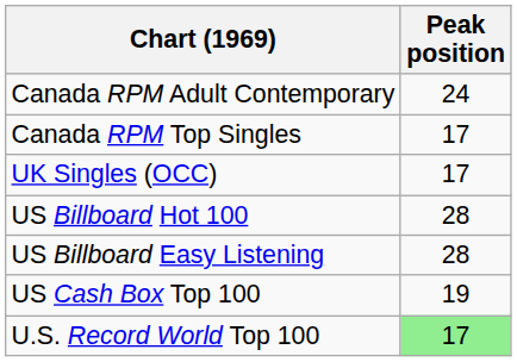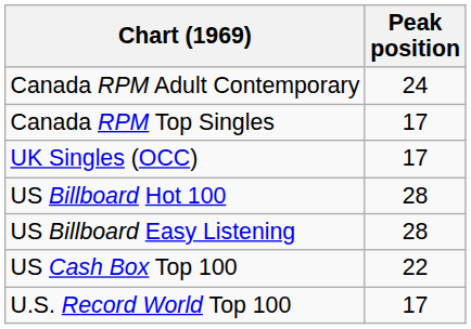US Cash Box Top 100 | Peak position: 19 -> 22
U.S. Record World Top 100 | Peak position: lightgreen background -> no background
